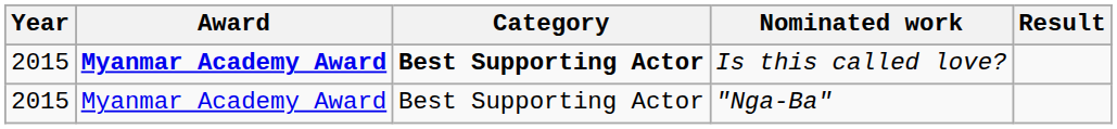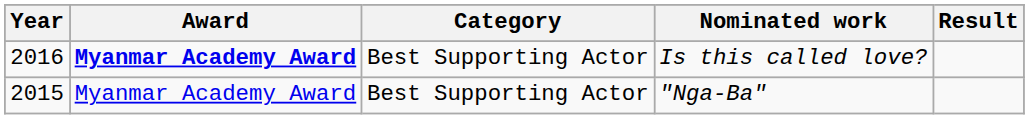Is this called love? | Year: 2015 -> 2016
Is this called love? | Category: bold -> normal
